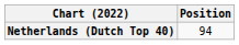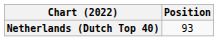Netherlands (Dutch Top 40) | Position: 94 -> 93
